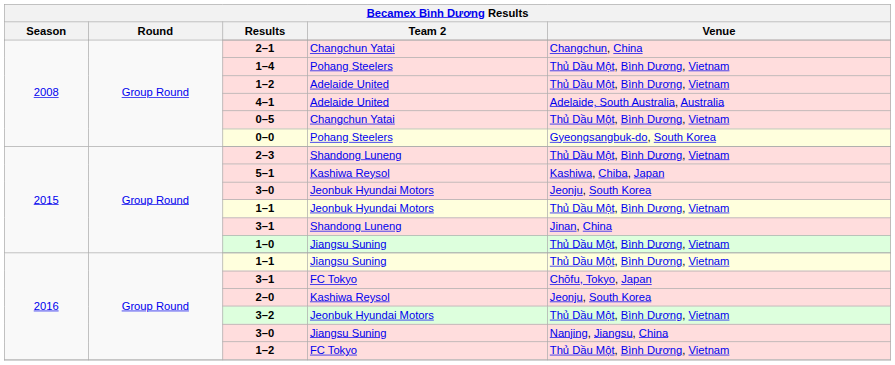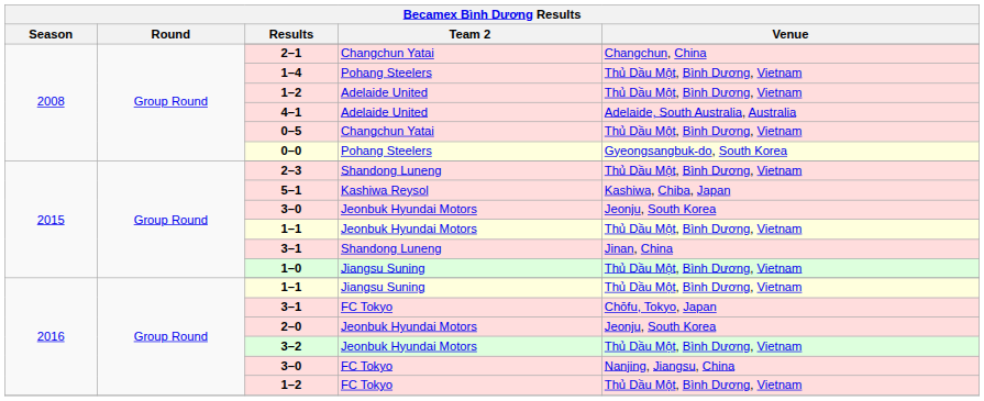2–0 | Team 2: Kashiwa Reysol -> Jeonbuk Hyundai Motors
2016 / 3–0 | Team 2: Jiangsu Suning -> FC Tokyo
